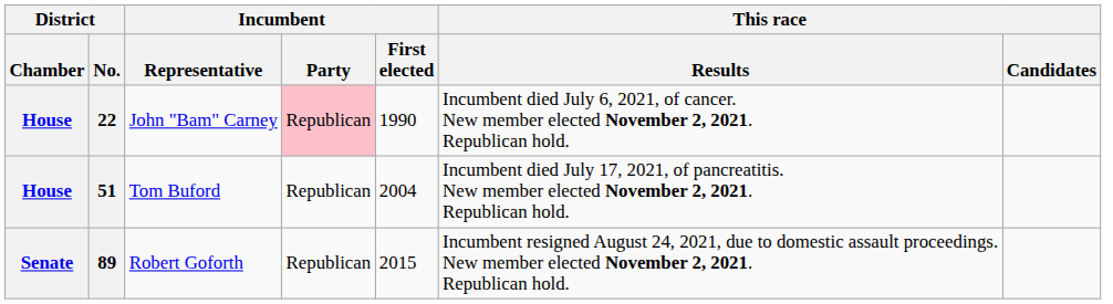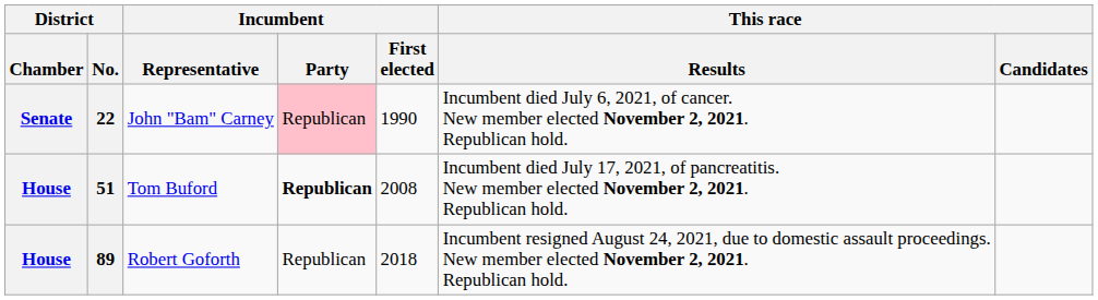22 | District / Chamber: House -> Senate
51 | Incumbent / Party: normal -> bold
51 | Incumbent / First elected: 2004 -> 2008
89 | District / Chamber: Senate -> House
89 | Incumbent / First elected: 2015 -> 2018
